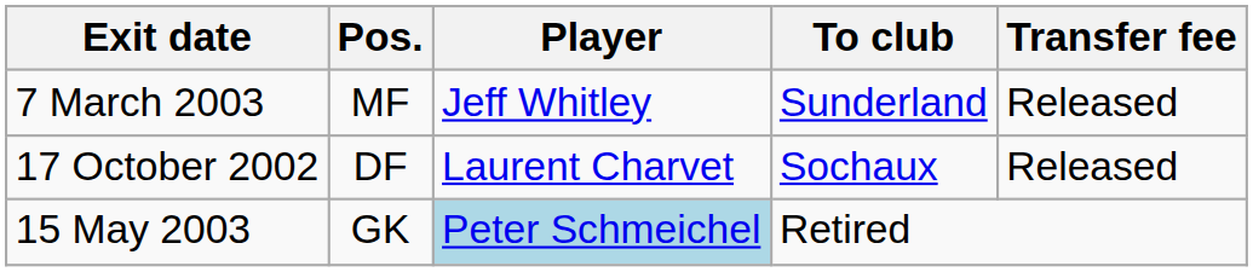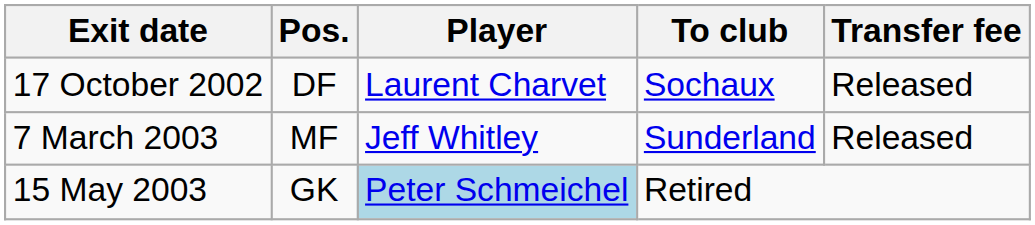rows swapped: 17 October 2002 <-> 7 March 2003
